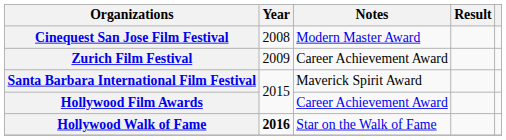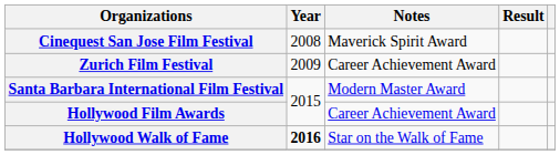Cinequest San Jose Film Festival | Notes: Modern Master Award -> Maverick Spirit Award
Santa Barbara International Film Festival | Notes: Maverick Spirit Award -> Modern Master Award
